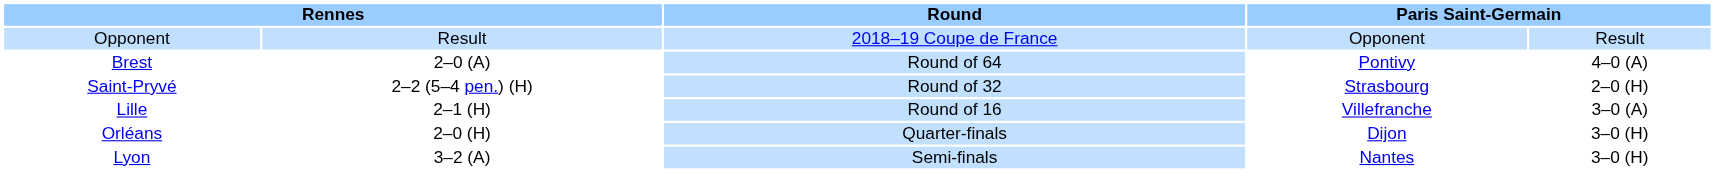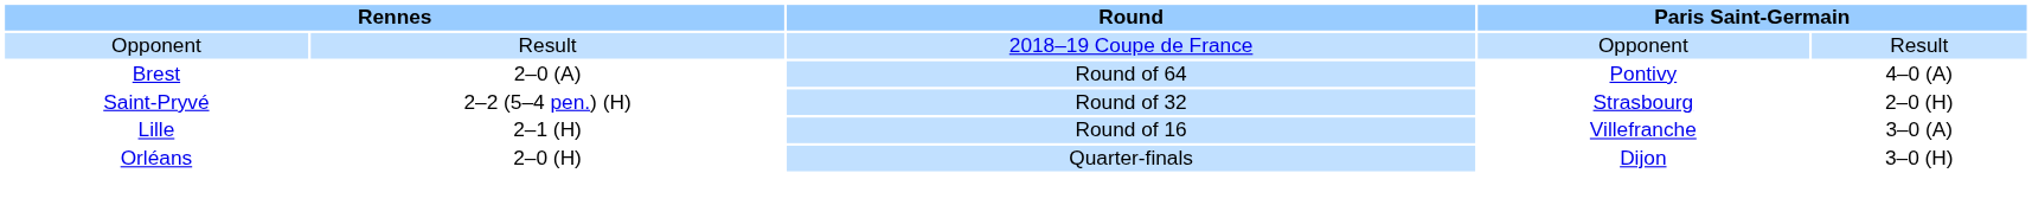- row: Lyon | 3–2 (A) | Semi-finals | Nantes | 3–0 (H)
